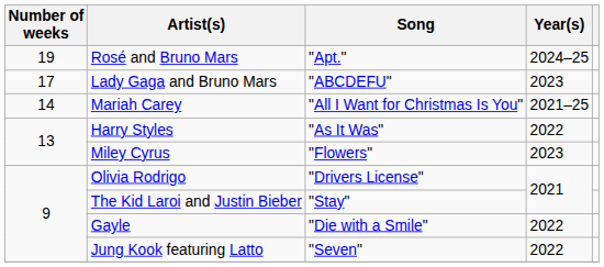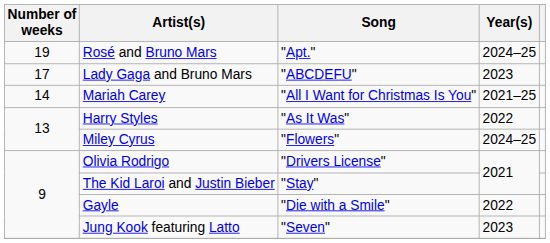Miley Cyrus | Year(s): 2023 -> 2024–25
Jung Kook featuring Latto | Year(s): 2022 -> 2023
